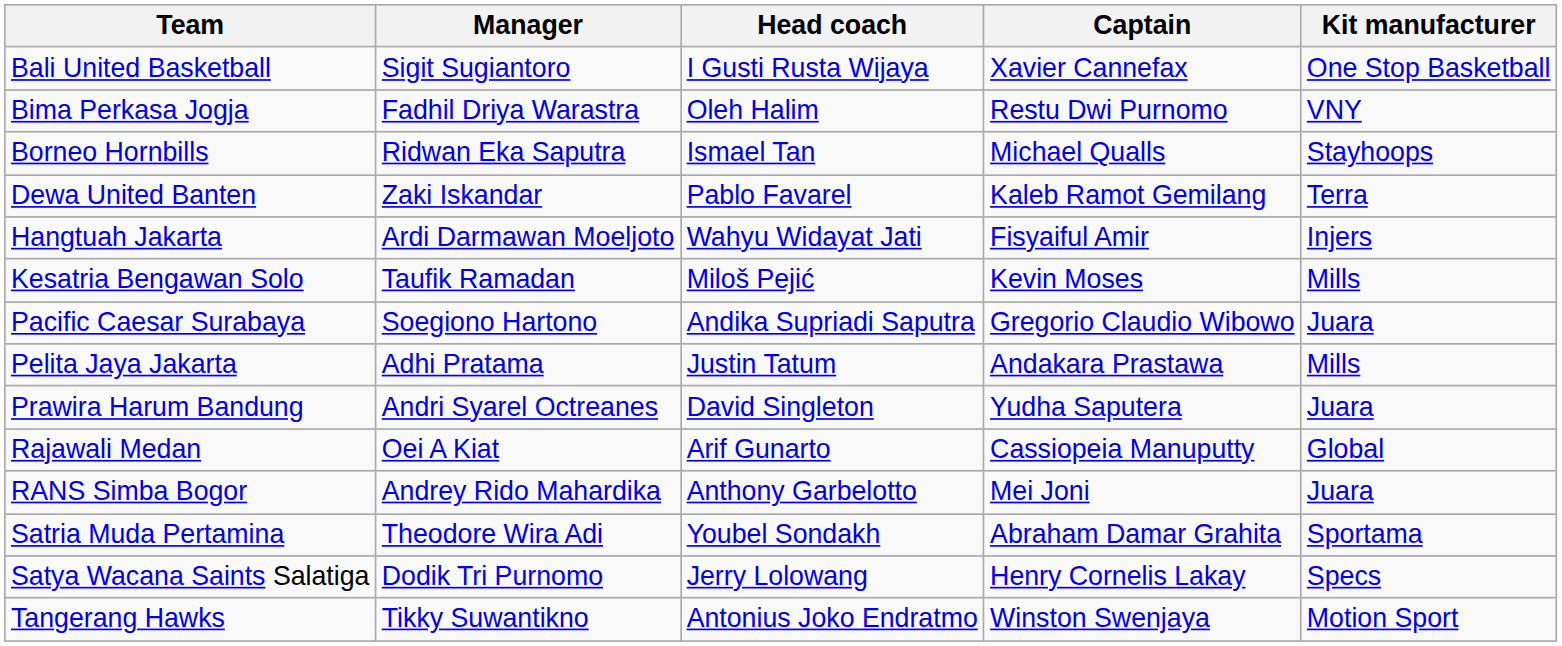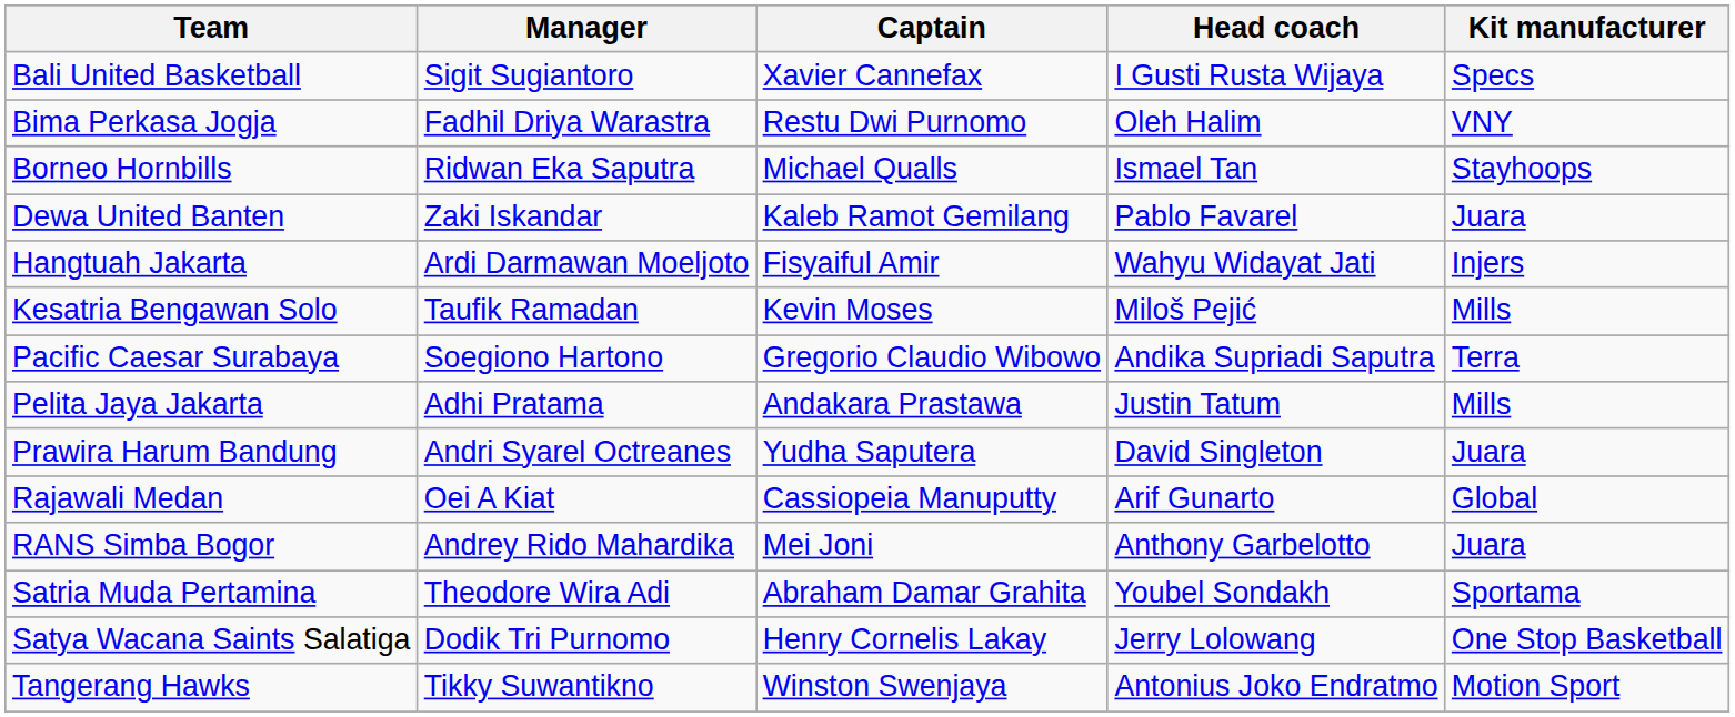columns swapped: Head coach <-> Captain
Bali United Basketball | Kit manufacturer: One Stop Basketball -> Specs
Dewa United Banten | Kit manufacturer: Terra -> Juara
Pacific Caesar Surabaya | Kit manufacturer: Juara -> Terra
Satya Wacana Saints Salatiga | Kit manufacturer: Specs -> One Stop Basketball
